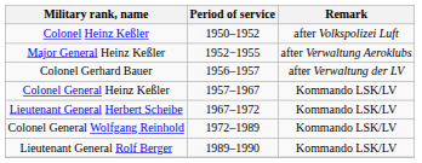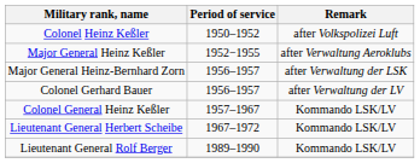+ row: Major General Heinz-Bernhard Zorn | 1956–1957 | after Verwaltung der LSK
- row: Colonel General Wolfgang Reinhold | 1972–1989 | Kommando LSK/LV
